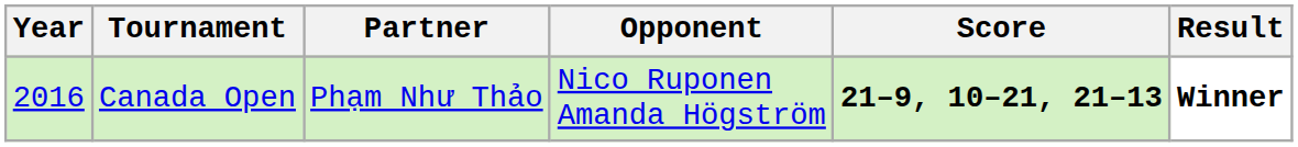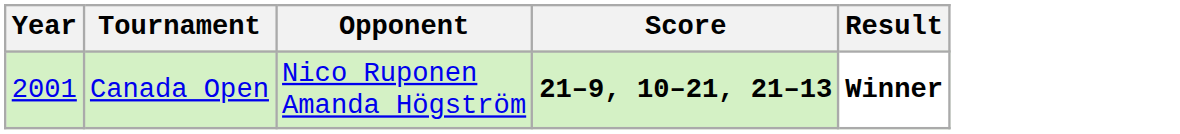- column: Partner | Phạm Như Thảo
Canada Open | Year: 2016 -> 2001
